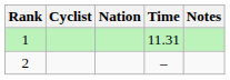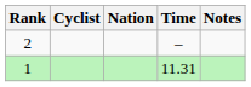rows swapped: 1 <-> 2
